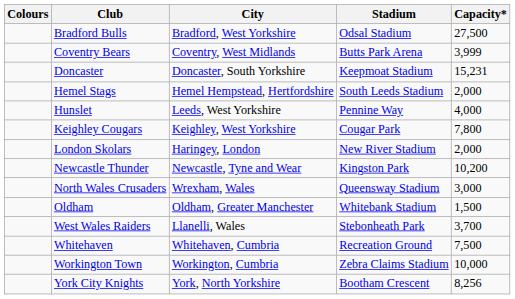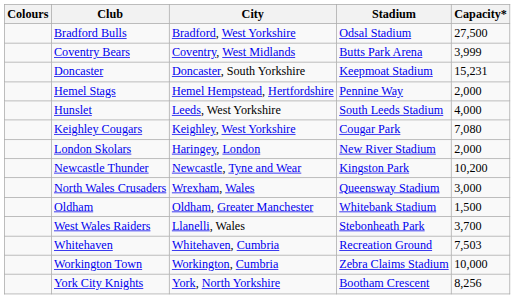Hemel Stags | Stadium: South Leeds Stadium -> Pennine Way
Hunslet | Stadium: Pennine Way -> South Leeds Stadium
Keighley Cougars | Capacity*: 7,800 -> 7,080
Whitehaven | Capacity*: 7,500 -> 7,503
